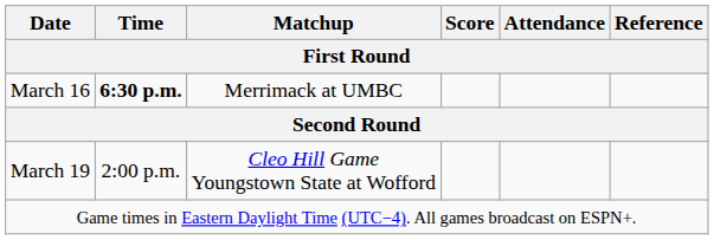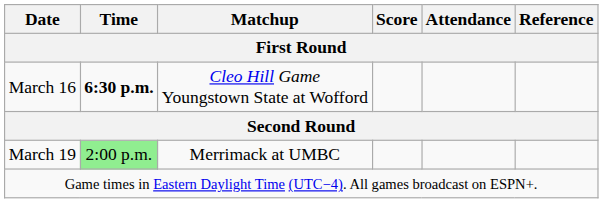March 16 | Matchup: Merrimack at UMBC -> Cleo Hill Game Youngstown State at Wofford
March 19 | Time: no background -> lightgreen background
March 19 | Matchup: Cleo Hill Game Youngstown State at Wofford -> Merrimack at UMBC
